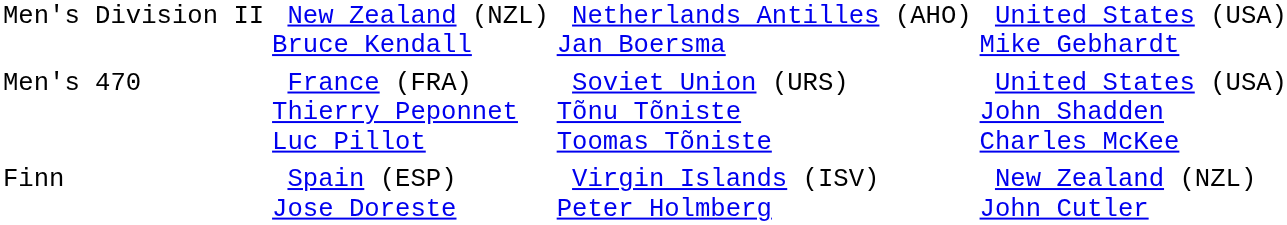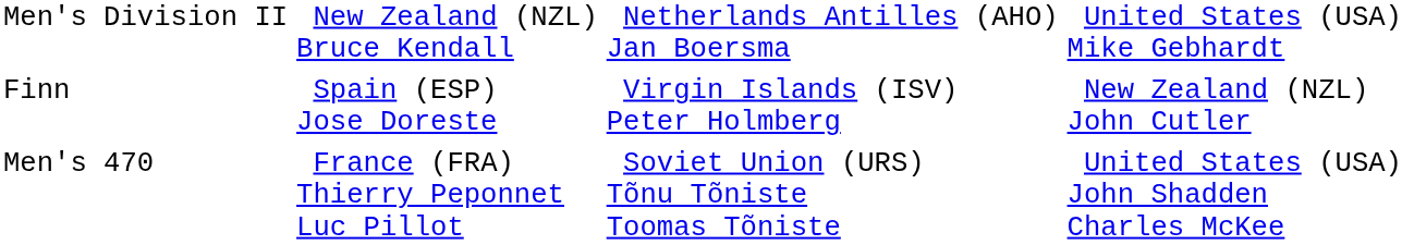rows swapped: Finn <-> Men's 470
